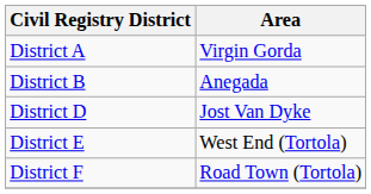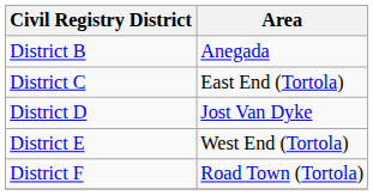- row: District A | Virgin Gorda
+ row: District C | East End (Tortola)
